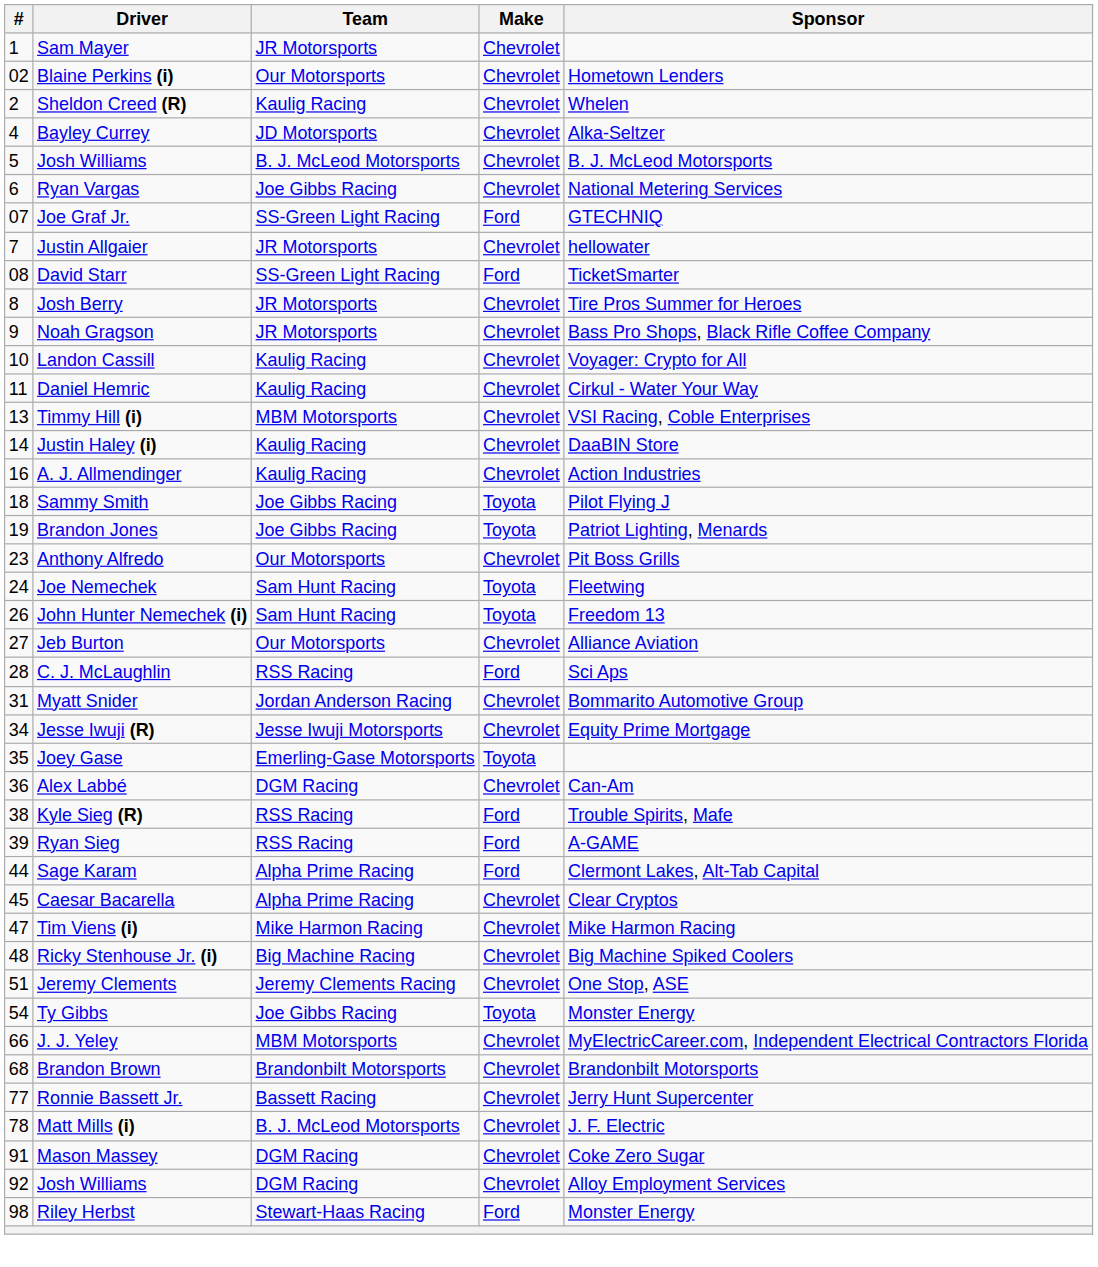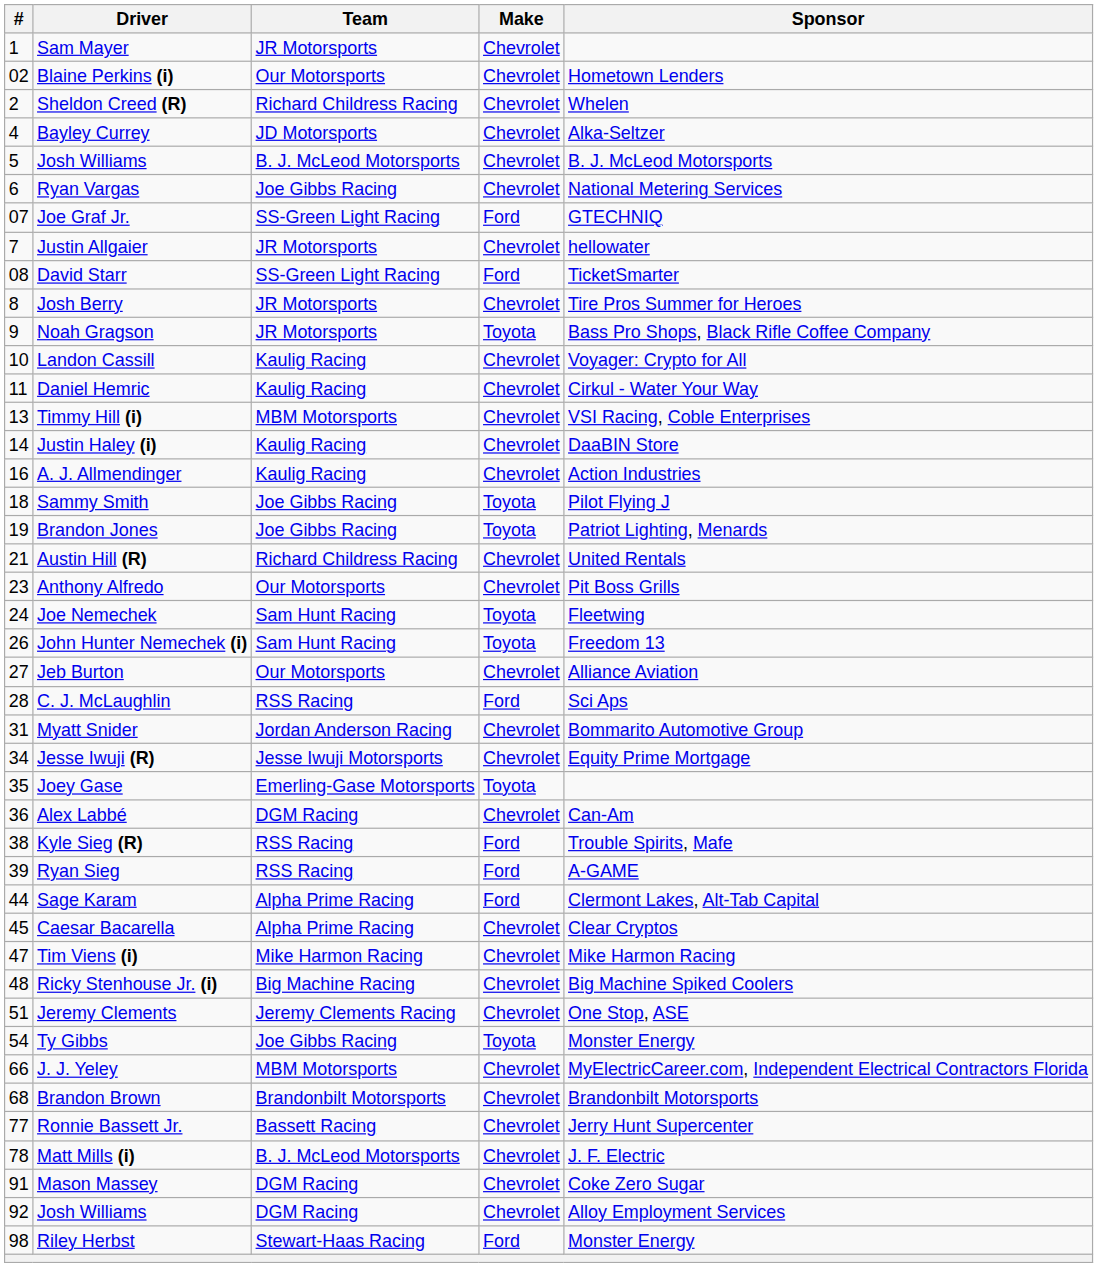Sheldon Creed (R) | Team: Kaulig Racing -> Richard Childress Racing
Noah Gragson | Make: Chevrolet -> Toyota
+ row: 21 | Austin Hill (R) | Richard Childress Racing | Chevrolet | United Rentals
